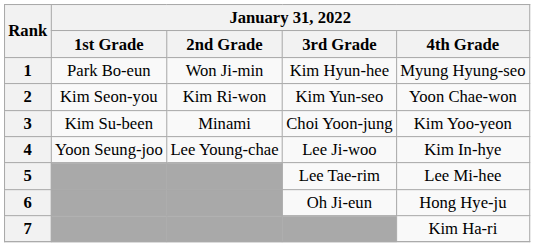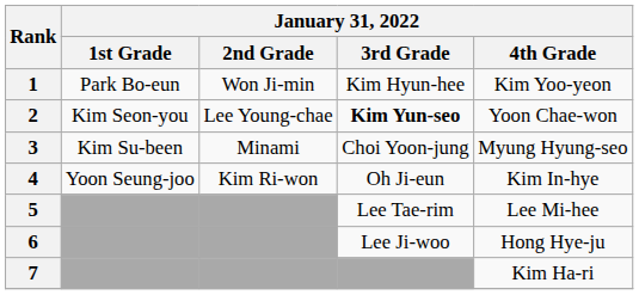1 | January 31, 2022 / 4th Grade: Myung Hyung-seo -> Kim Yoo-yeon
2 | January 31, 2022 / 2nd Grade: Kim Ri-won -> Lee Young-chae
2 | January 31, 2022 / 3rd Grade: normal -> bold
3 | January 31, 2022 / 4th Grade: Kim Yoo-yeon -> Myung Hyung-seo
4 | January 31, 2022 / 2nd Grade: Lee Young-chae -> Kim Ri-won
4 | January 31, 2022 / 3rd Grade: Lee Ji-woo -> Oh Ji-eun
6 | January 31, 2022 / 3rd Grade: Oh Ji-eun -> Lee Ji-woo
